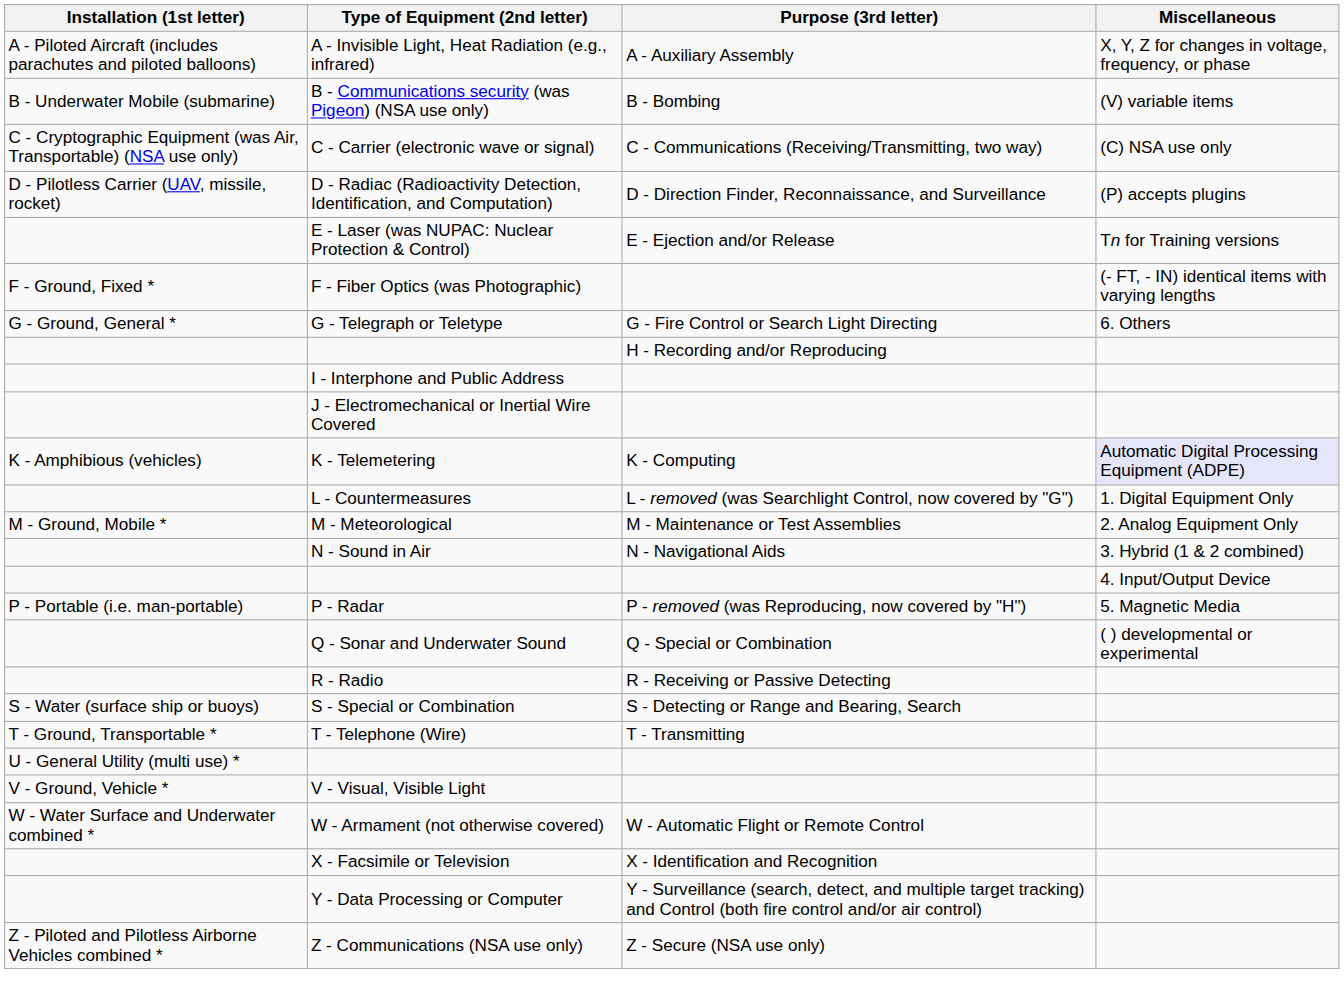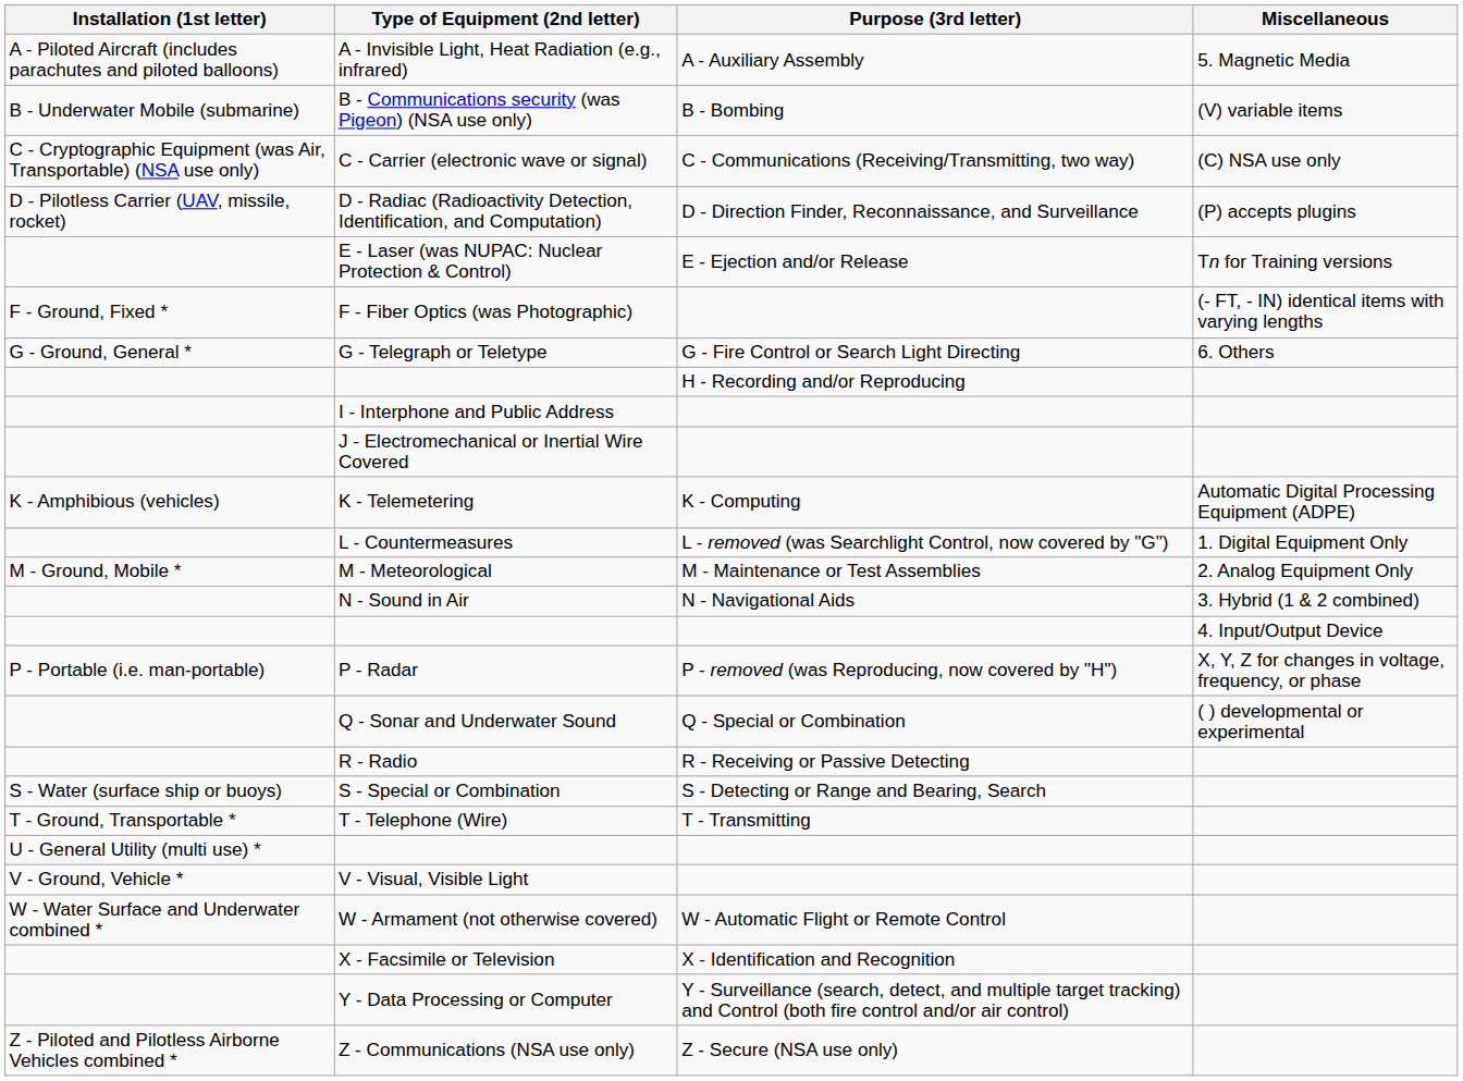A - Invisible Light, Heat Radiation (e.g., infrared) | Miscellaneous: X, Y, Z for changes in voltage, frequency, or phase -> 5. Magnetic Media
K - Telemetering | Miscellaneous: lavender background -> no background
P - Radar | Miscellaneous: 5. Magnetic Media -> X, Y, Z for changes in voltage, frequency, or phase
